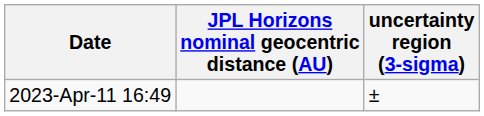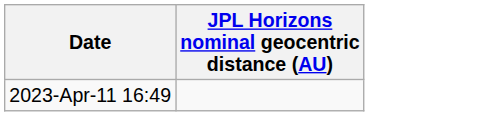- column: uncertainty region (3-sigma) | ±
